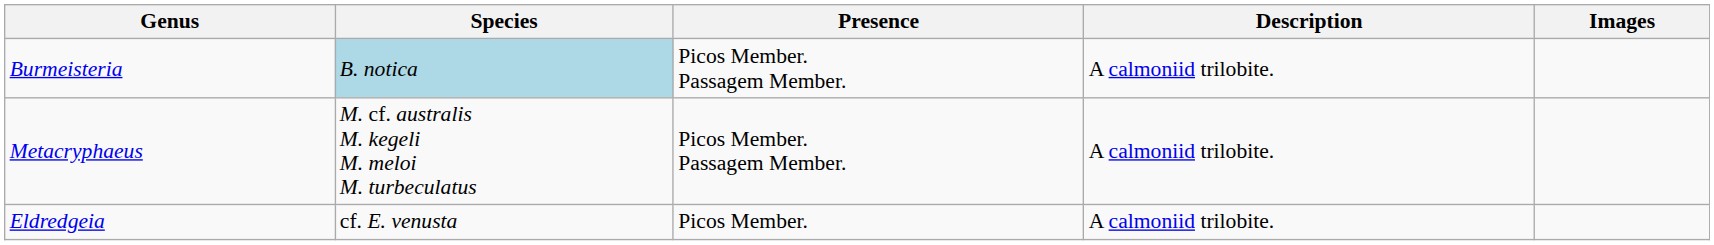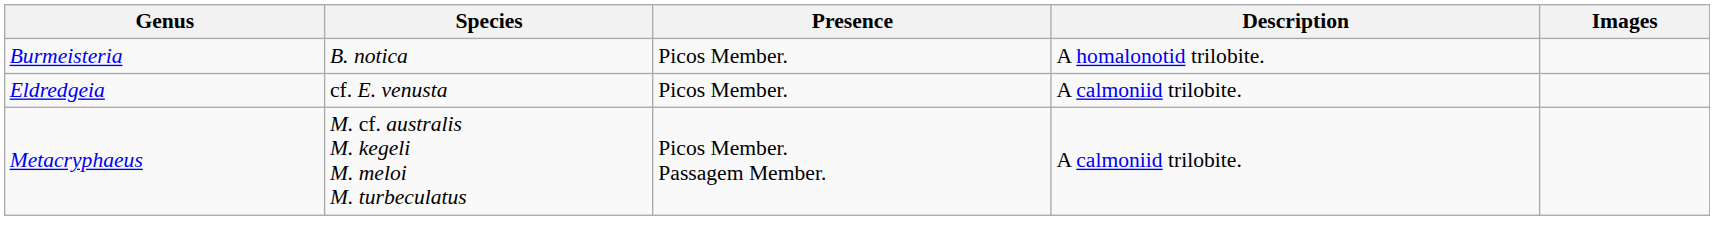Burmeisteria | Species: lightblue background -> no background
Burmeisteria | Presence: Picos Member. Passagem Member. -> Picos Member.
Burmeisteria | Description: A calmoniid trilobite. -> A homalonotid trilobite.
rows swapped: Eldredgeia <-> Metacryphaeus
